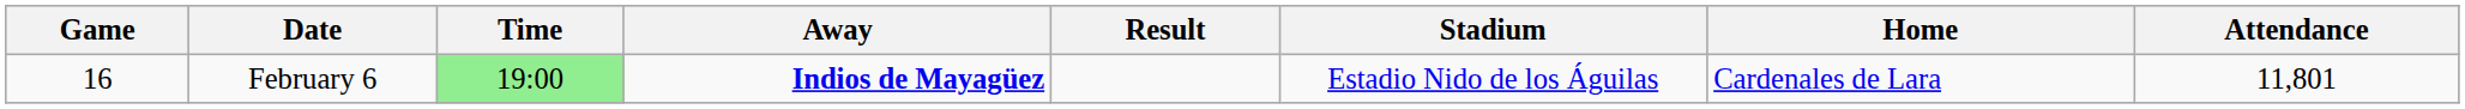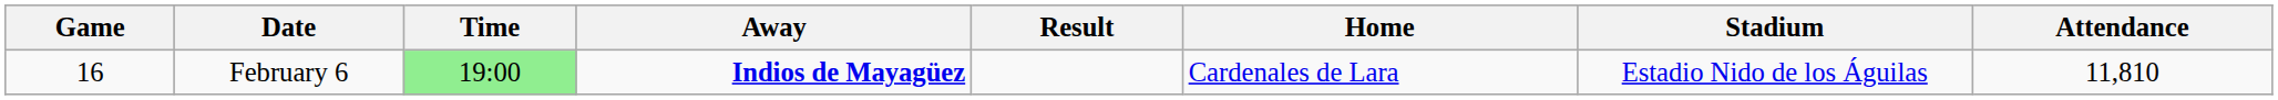columns swapped: Home <-> Stadium
February 6 | Attendance: 11,801 -> 11,810
